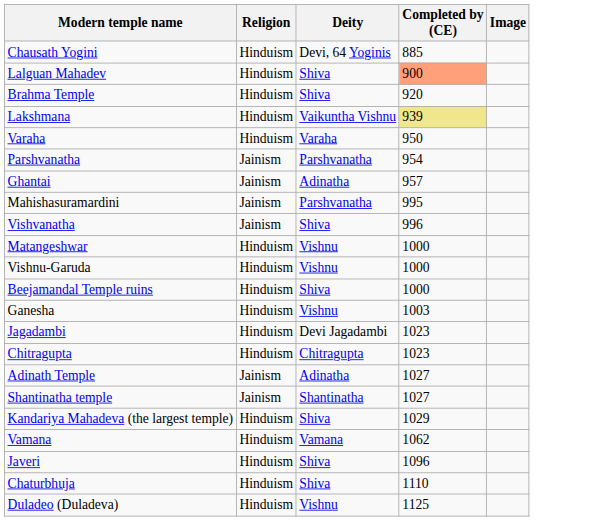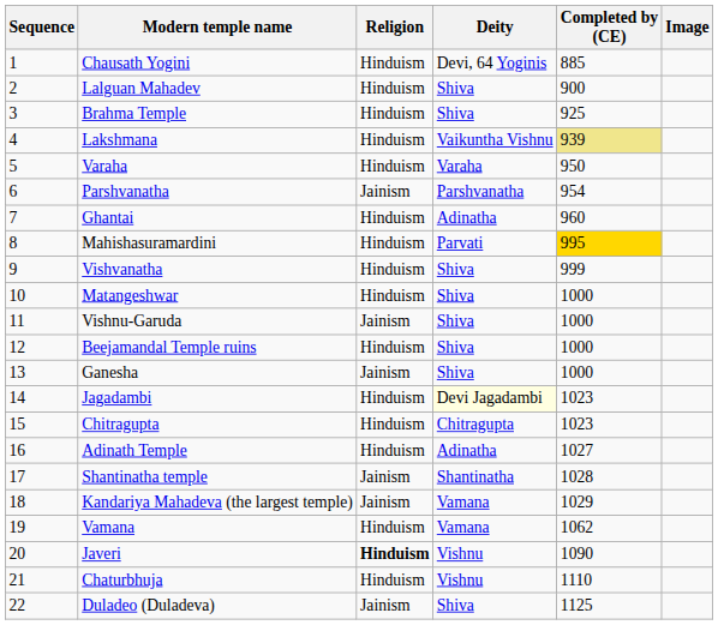+ column: Sequence | 1 | 2 | 3 | 4 | 5 | 6 | 7 | 8 | 9 | 10 | 11 | 12 | 13 | 14 | 15 | 16 | 17 | 18 | 19 | 20 | 21 | 22
Lalguan Mahadev | Completed by (CE): lightsalmon background -> no background
Brahma Temple | Completed by (CE): 920 -> 925
Ghantai | Religion: Jainism -> Hinduism
Ghantai | Completed by (CE): 957 -> 960
Mahishasuramardini | Religion: Jainism -> Hinduism
Mahishasuramardini | Deity: Parshvanatha -> Parvati
Mahishasuramardini | Completed by (CE): no background -> gold background
Vishvanatha | Religion: Jainism -> Hinduism
Vishvanatha | Completed by (CE): 996 -> 999
Matangeshwar | Deity: Vishnu -> Shiva
Vishnu-Garuda | Religion: Hinduism -> Jainism
Vishnu-Garuda | Deity: Vishnu -> Shiva
Ganesha | Religion: Hinduism -> Jainism
Ganesha | Deity: Vishnu -> Shiva
Ganesha | Completed by (CE): 1003 -> 1000
Jagadambi | Deity: no background -> lightyellow background
Adinath Temple | Religion: Jainism -> Hinduism
Shantinatha temple | Completed by (CE): 1027 -> 1028
Kandariya Mahadeva (the largest temple) | Religion: Hinduism -> Jainism
Kandariya Mahadeva (the largest temple) | Deity: Shiva -> Vamana
Javeri | Religion: normal -> bold
Javeri | Deity: Shiva -> Vishnu
Javeri | Completed by (CE): 1096 -> 1090
Chaturbhuja | Deity: Shiva -> Vishnu
Duladeo (Duladeva) | Religion: Hinduism -> Jainism
Duladeo (Duladeva) | Deity: Vishnu -> Shiva
